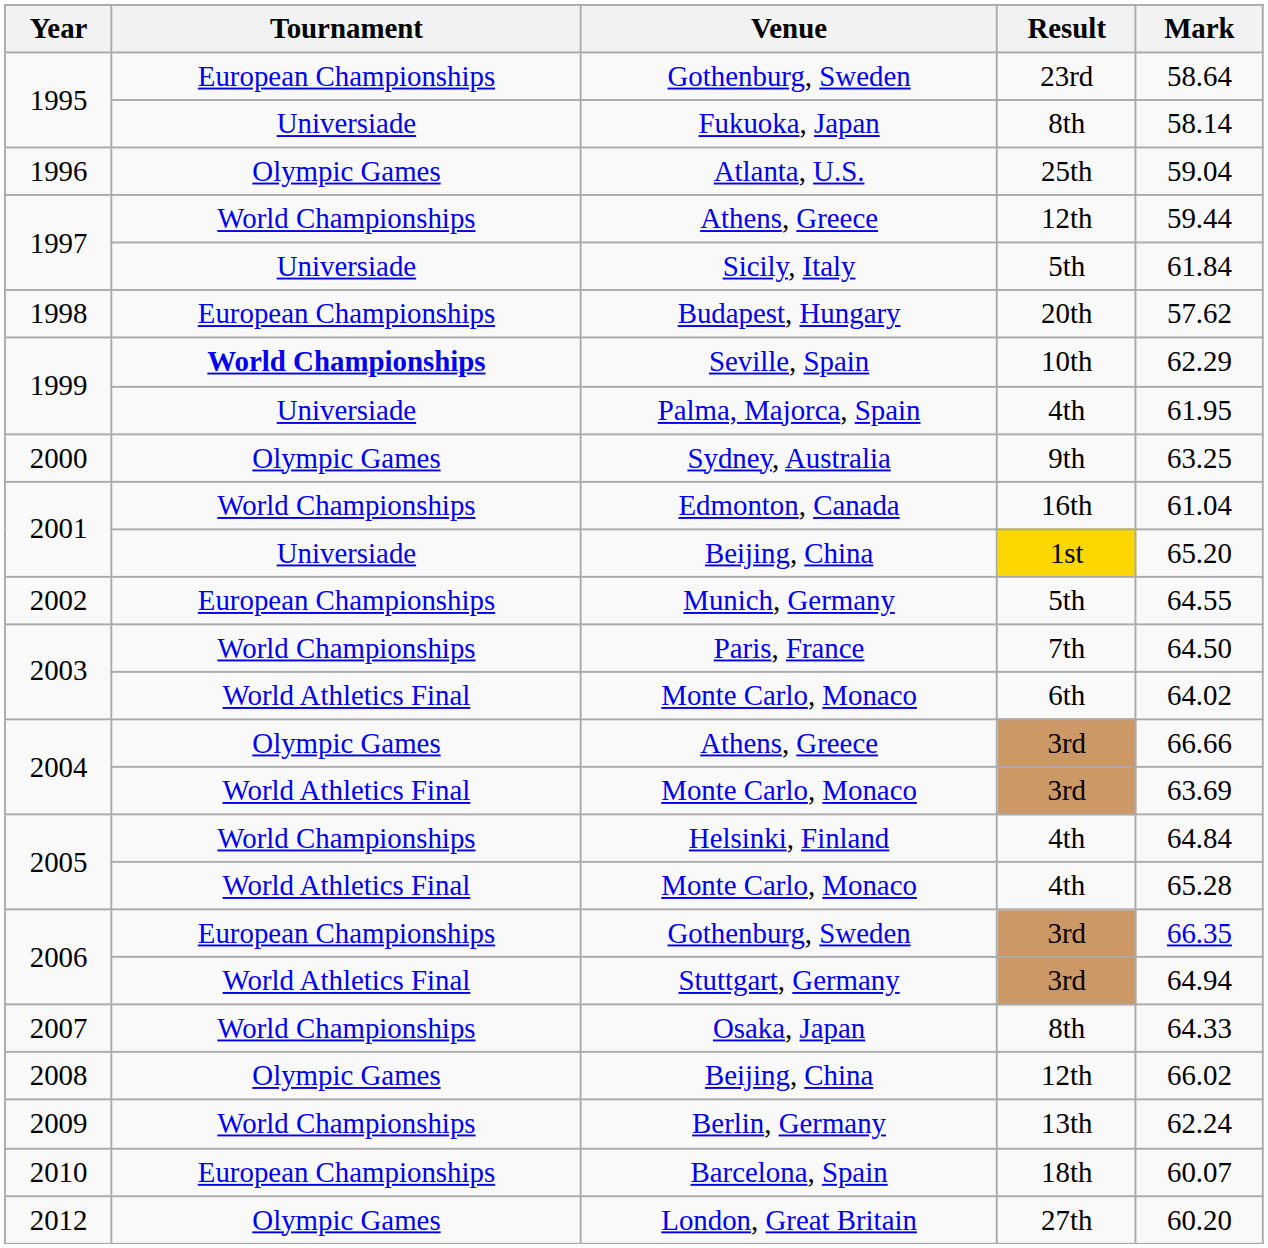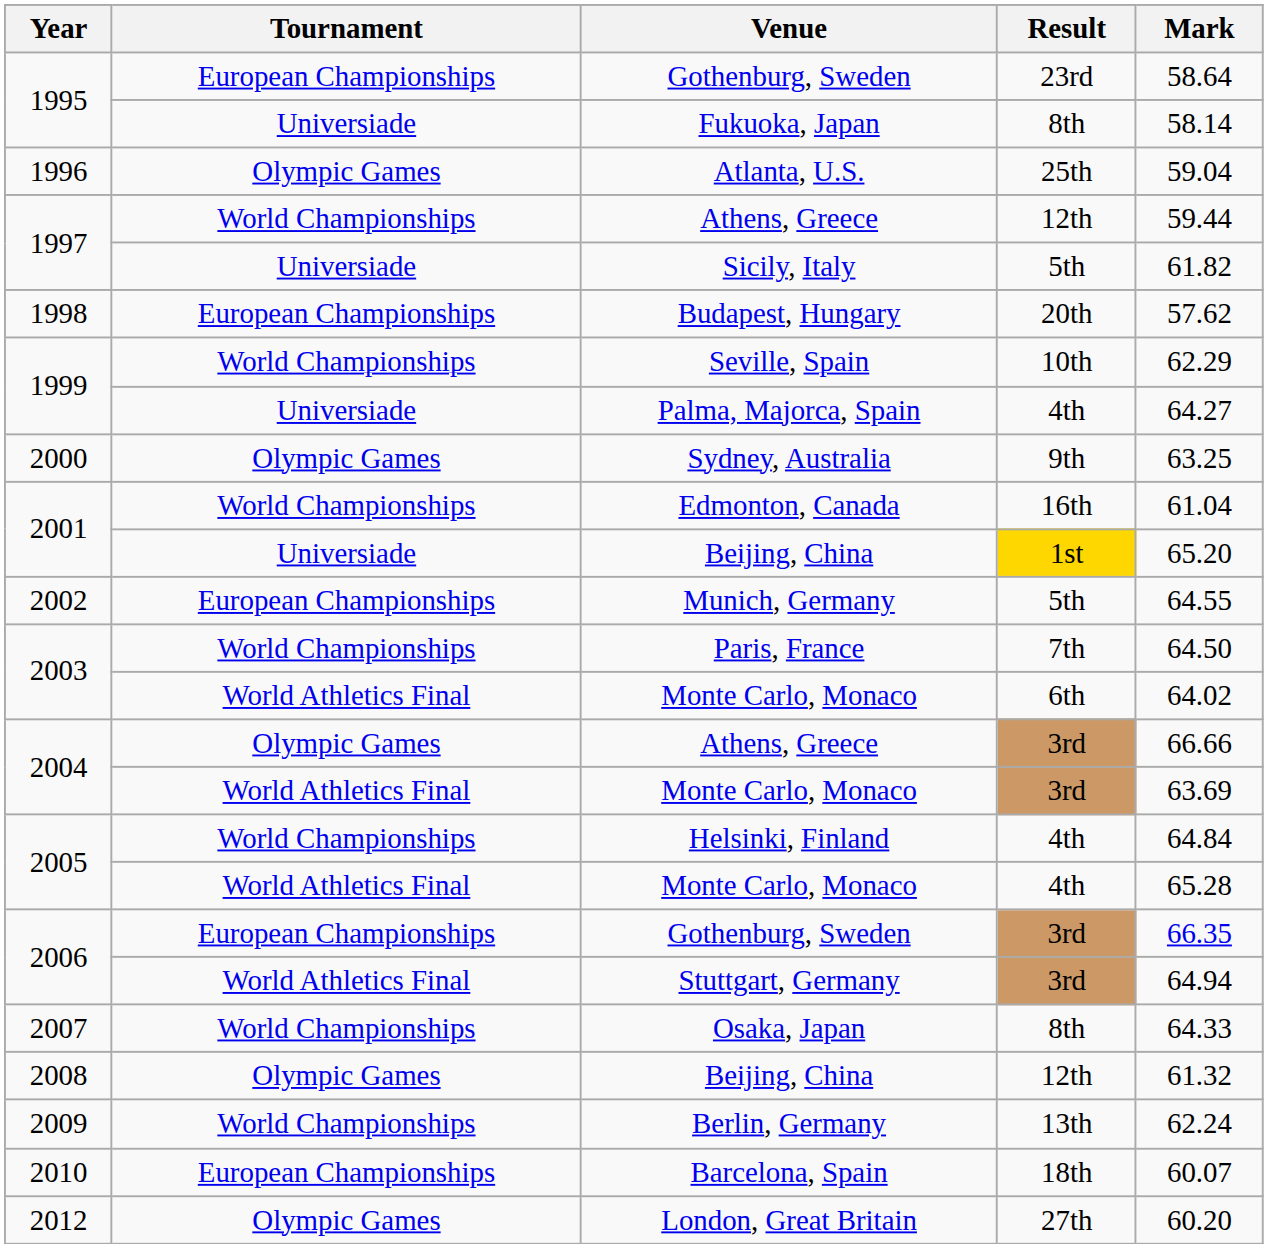Sicily, Italy | Mark: 61.84 -> 61.82
Seville, Spain | Tournament: bold -> normal
Palma, Majorca, Spain | Mark: 61.95 -> 64.27
2008 / Beijing, China | Mark: 66.02 -> 61.32
